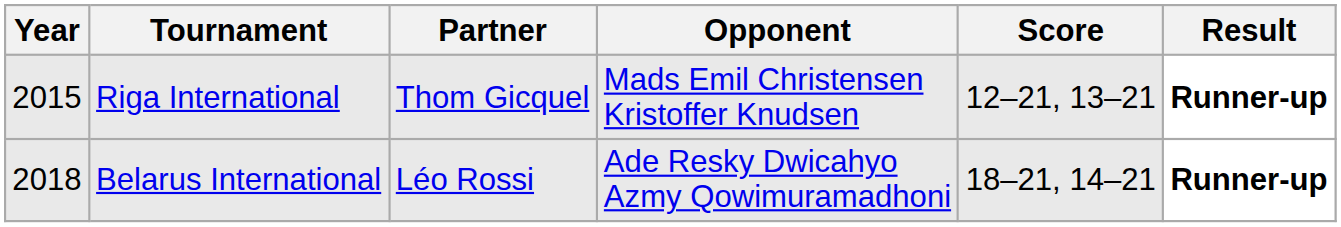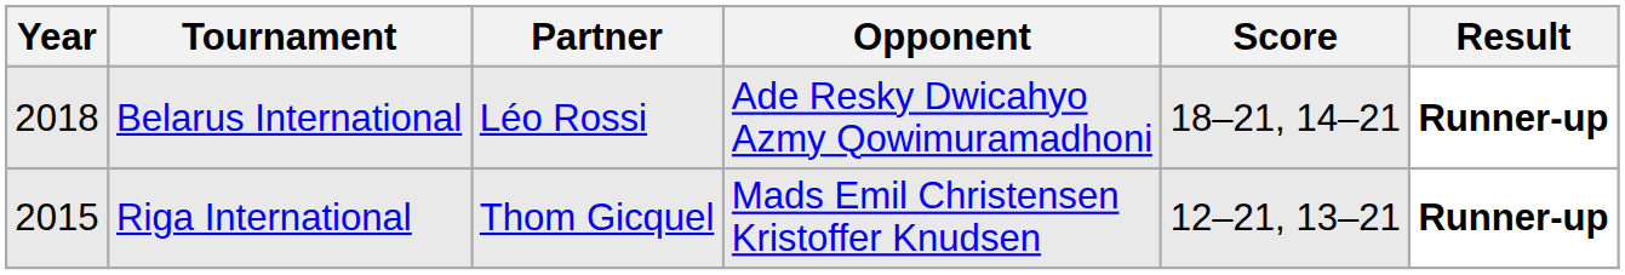rows swapped: Riga International <-> Belarus International
